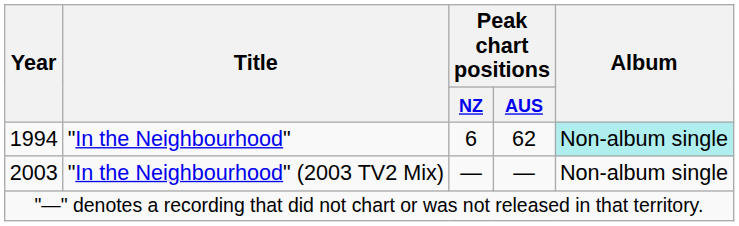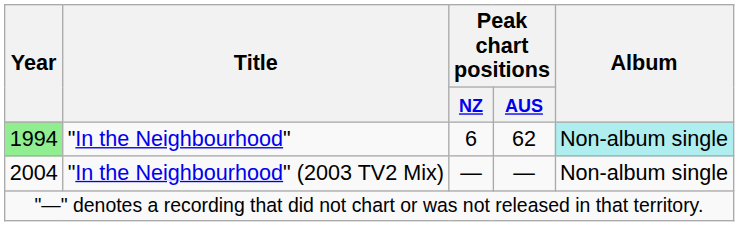"In the Neighbourhood" | Year: no background -> lightgreen background
"In the Neighbourhood" (2003 TV2 Mix) | Year: 2003 -> 2004
